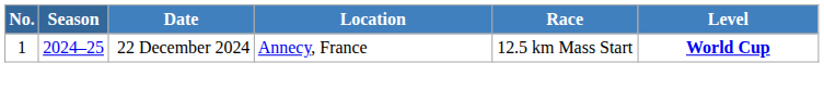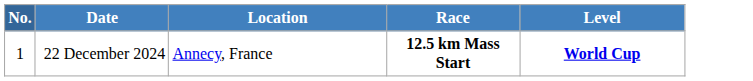- column: Season | 2024–25
22 December 2024 | Race: normal -> bold
